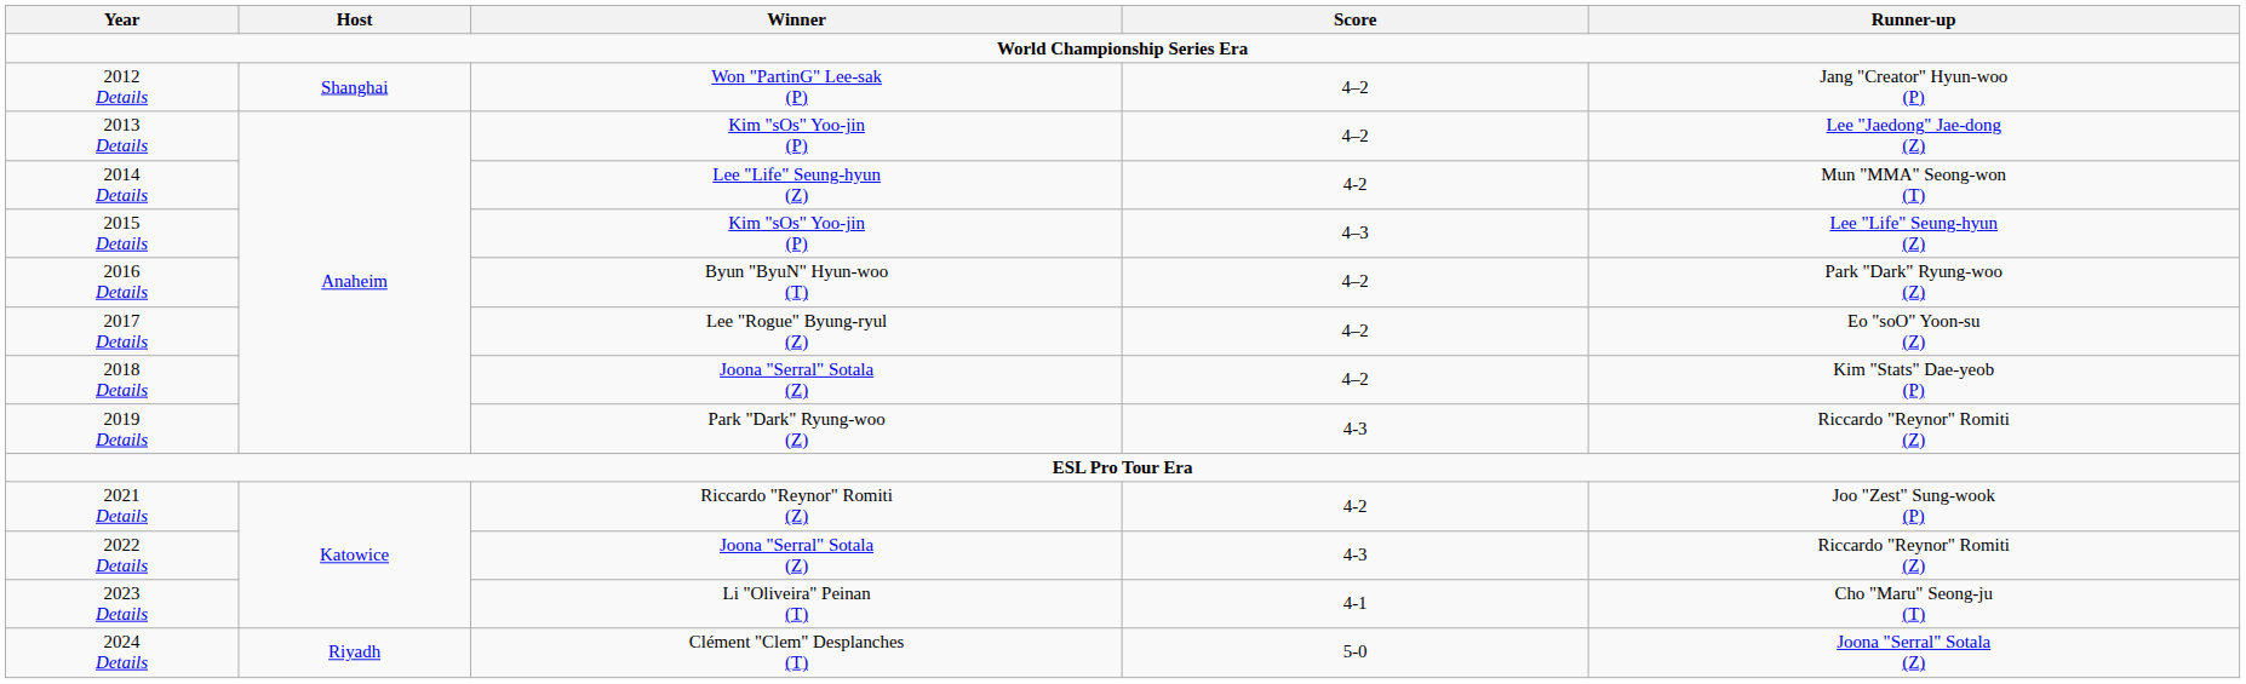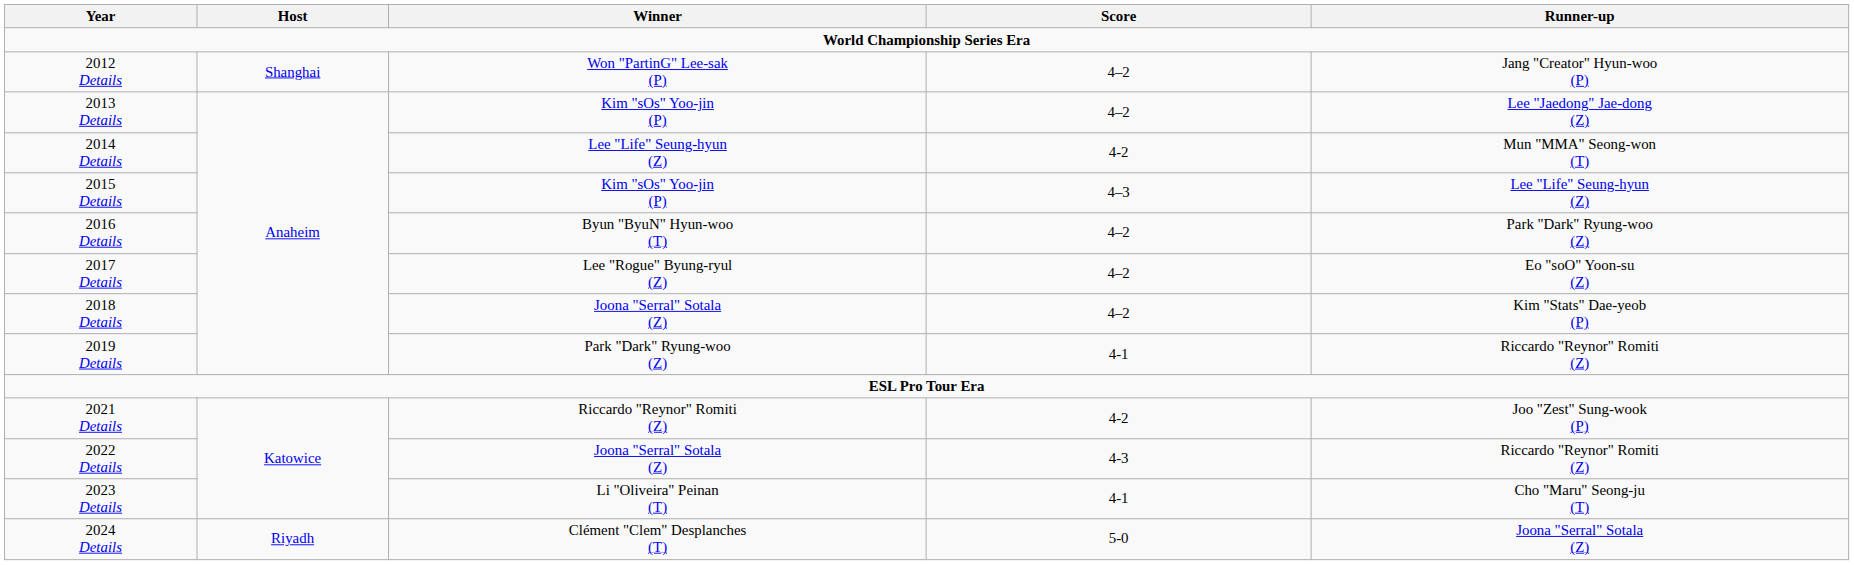2019 Details | Score: 4-3 -> 4-1
